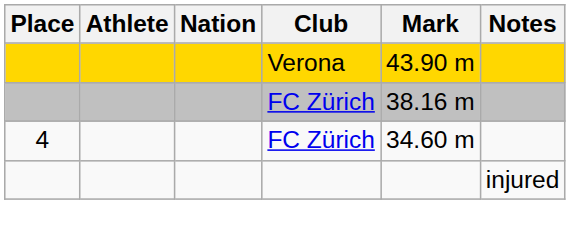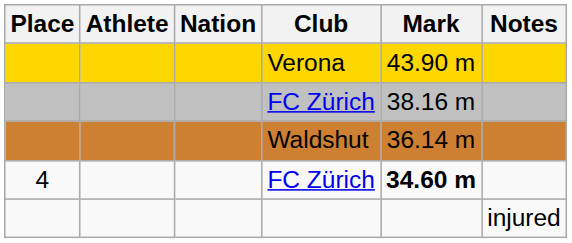+ row: Waldshut | 36.14 m
4 / FC Zürich | Mark: normal -> bold
